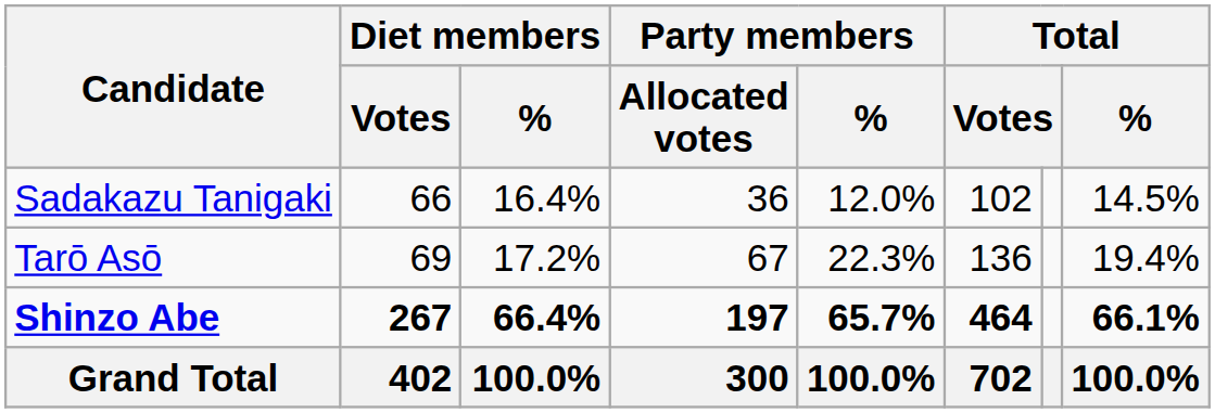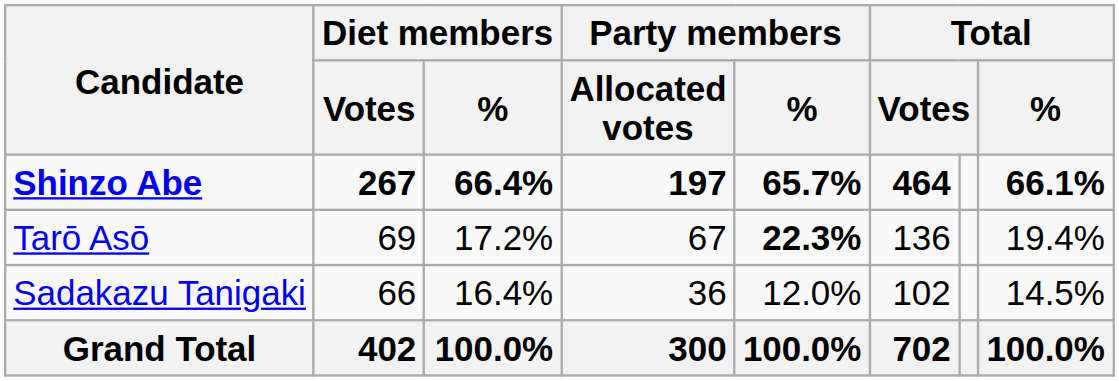rows swapped: Shinzo Abe <-> Sadakazu Tanigaki
Tarō Asō | Party members / %: normal -> bold
